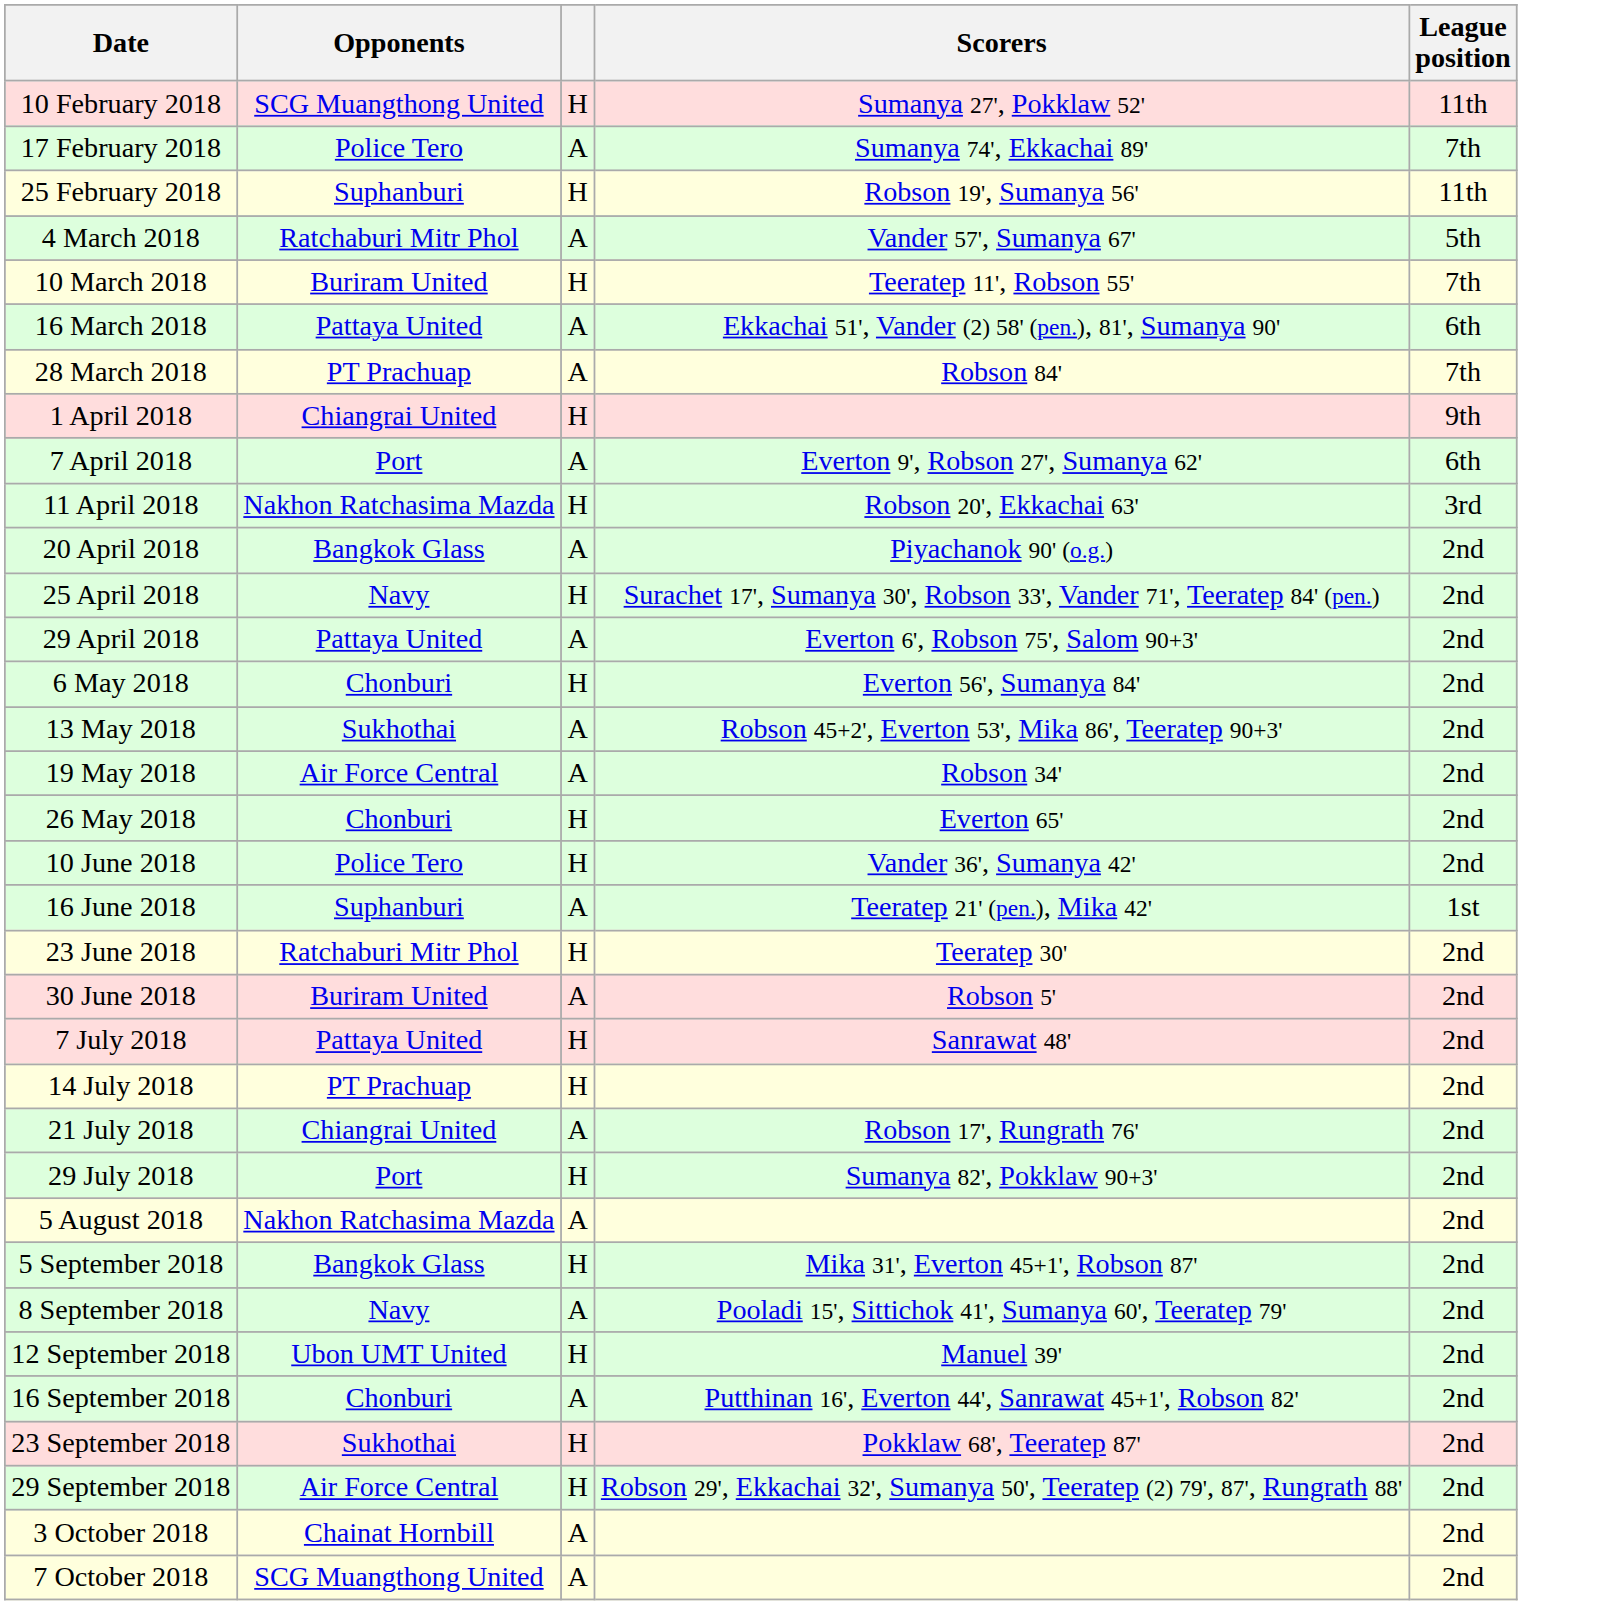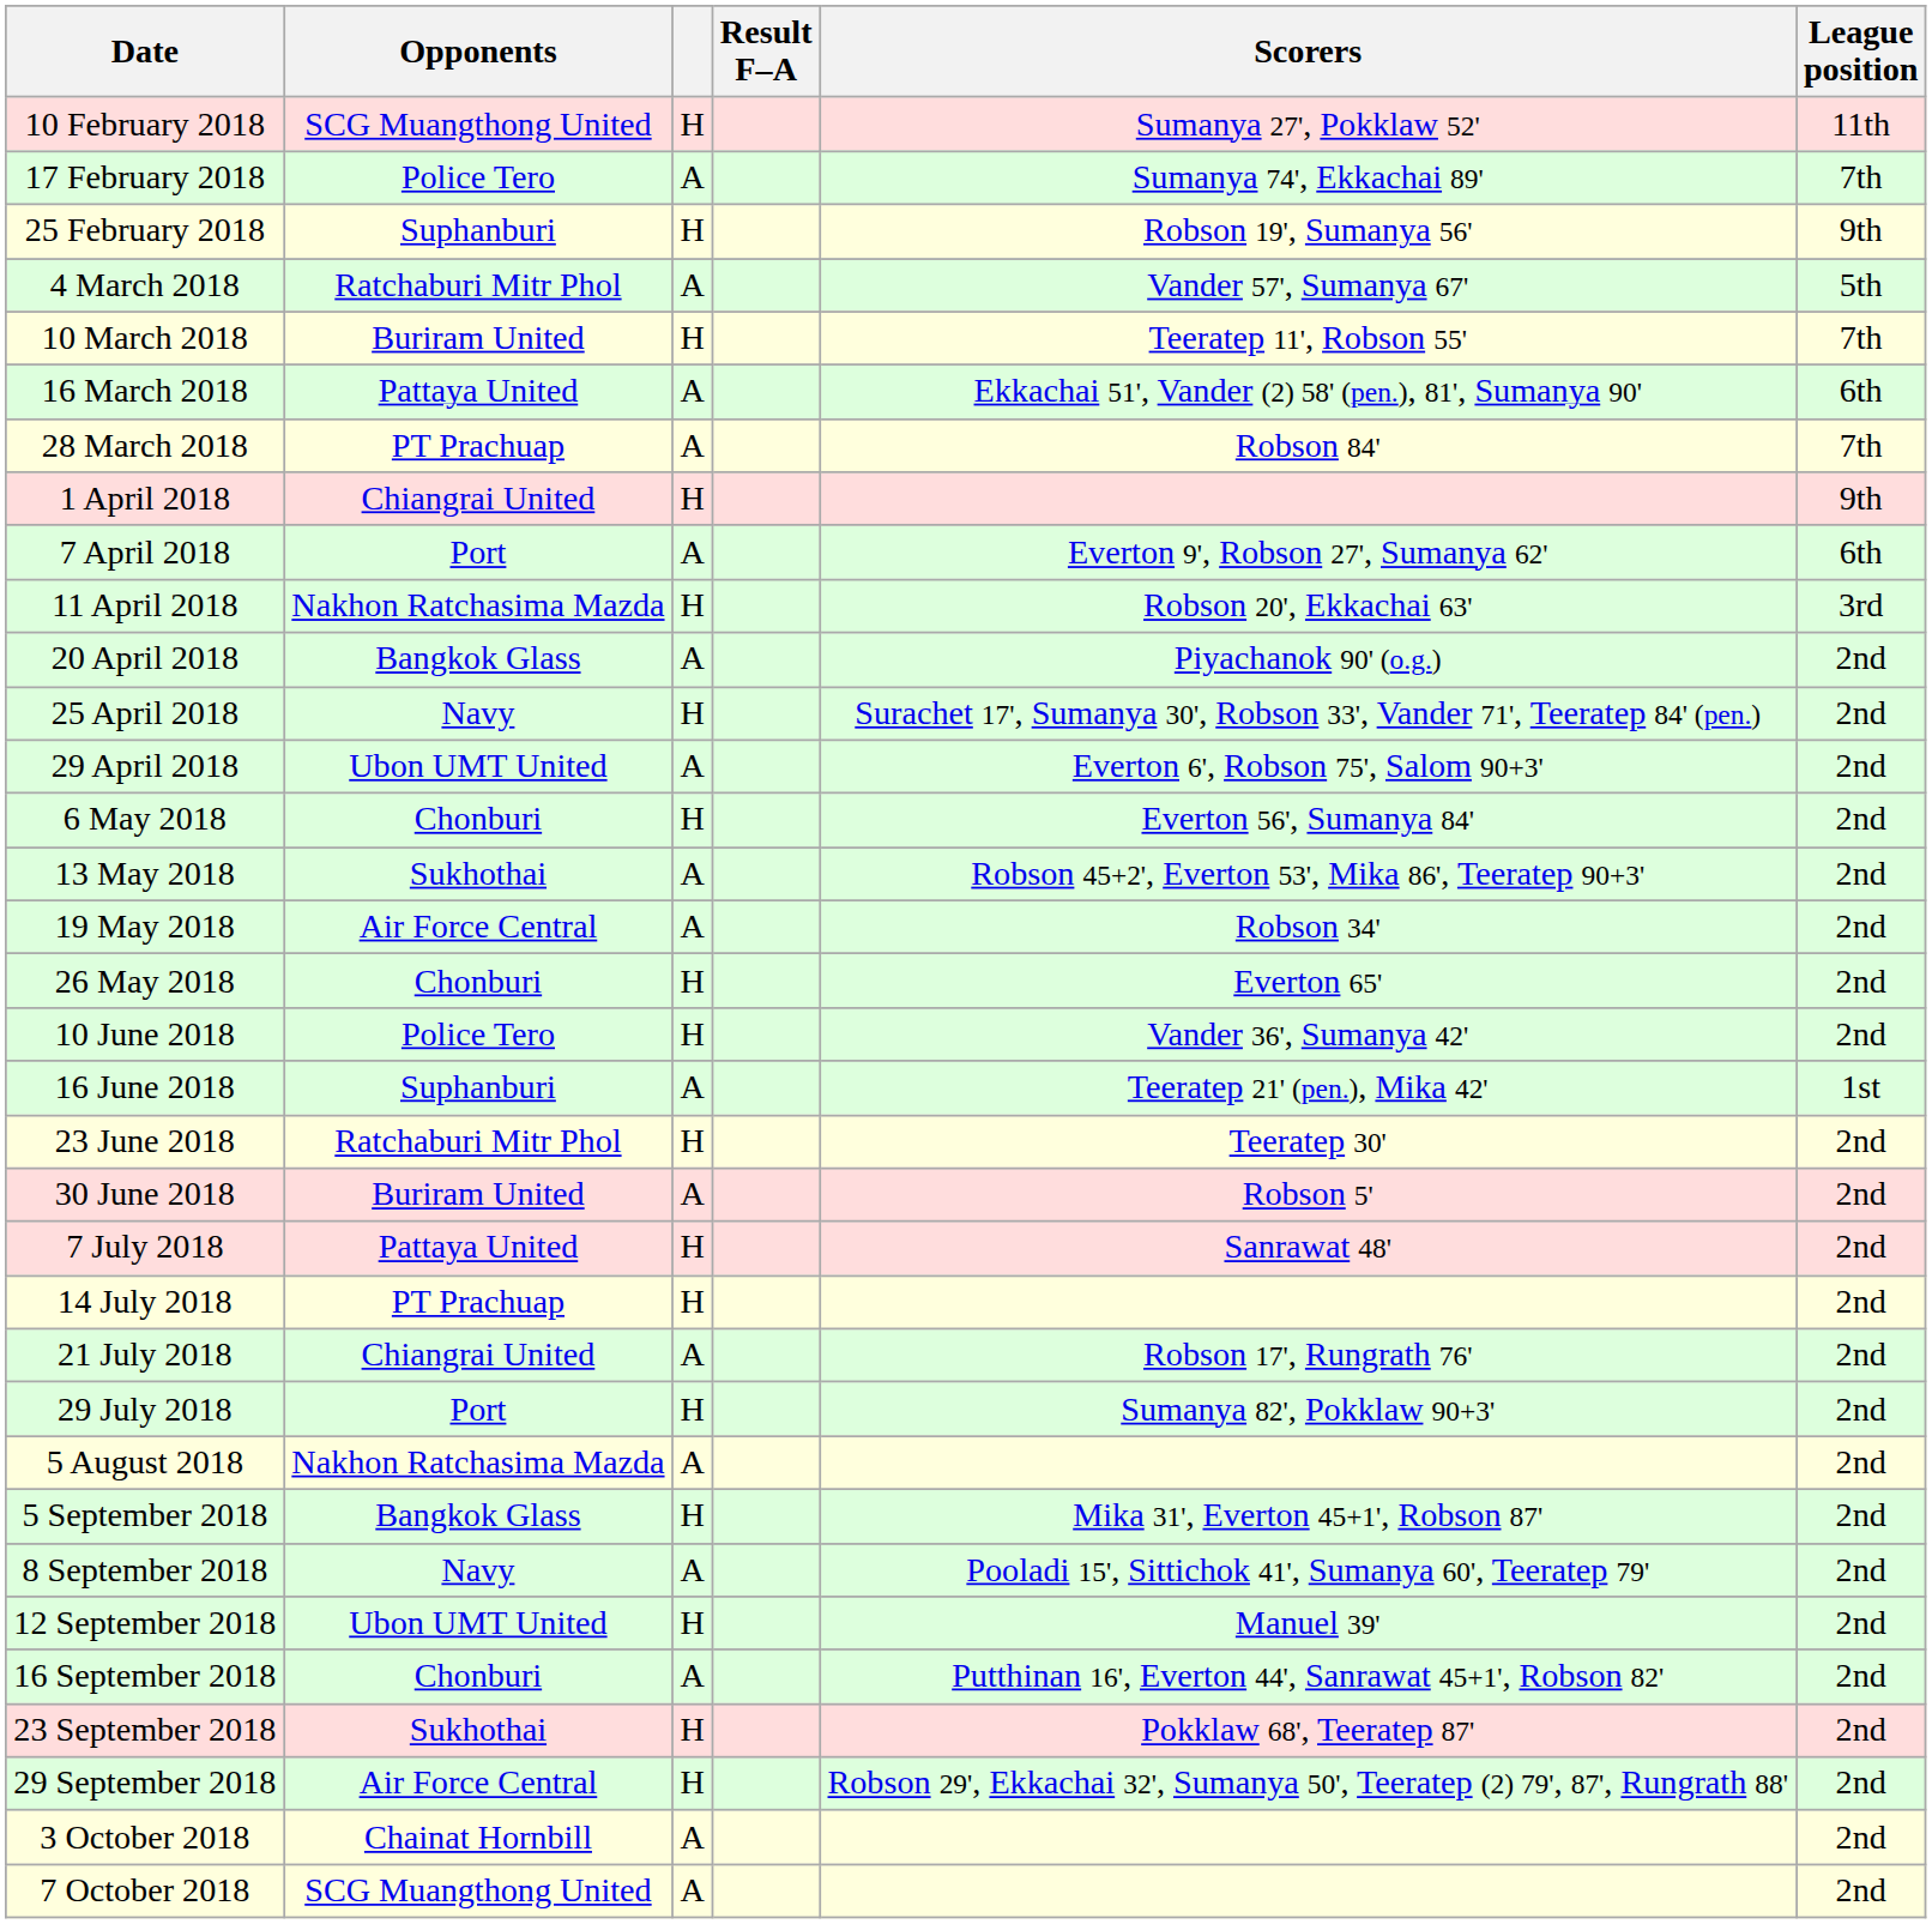+ column: Result F–A
25 February 2018 | League position: 11th -> 9th
29 April 2018 | Opponents: Pattaya United -> Ubon UMT United
